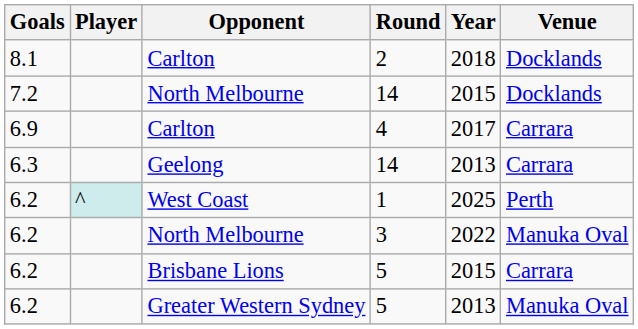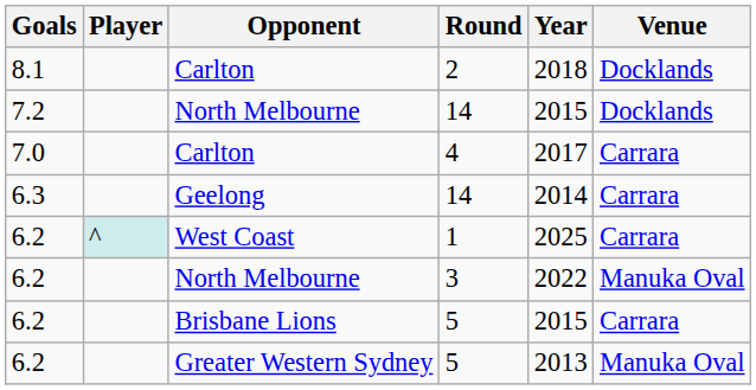Carlton / 4 | Goals: 6.9 -> 7.0
Geelong | Year: 2013 -> 2014
West Coast | Venue: Perth -> Carrara
